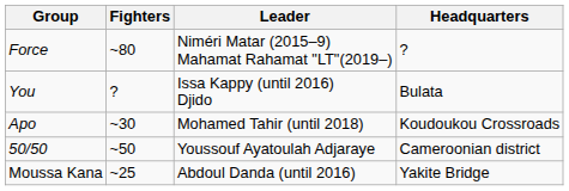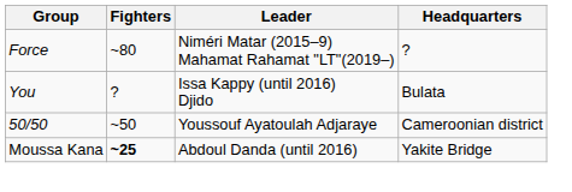- row: Apo | ~30 | Mohamed Tahir (until 2018) | Koudoukou Crossroads
Moussa Kana | Fighters: normal -> bold
